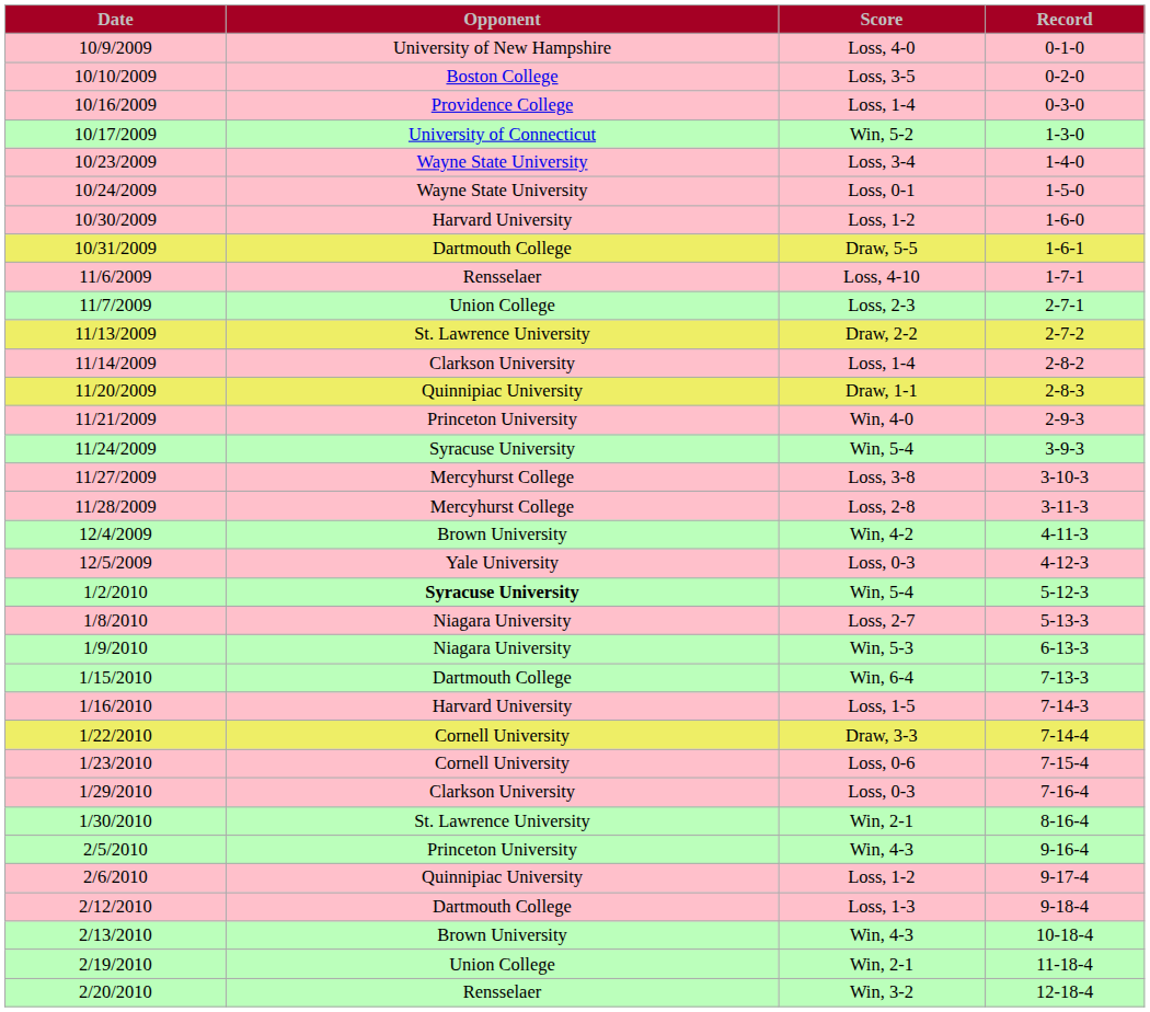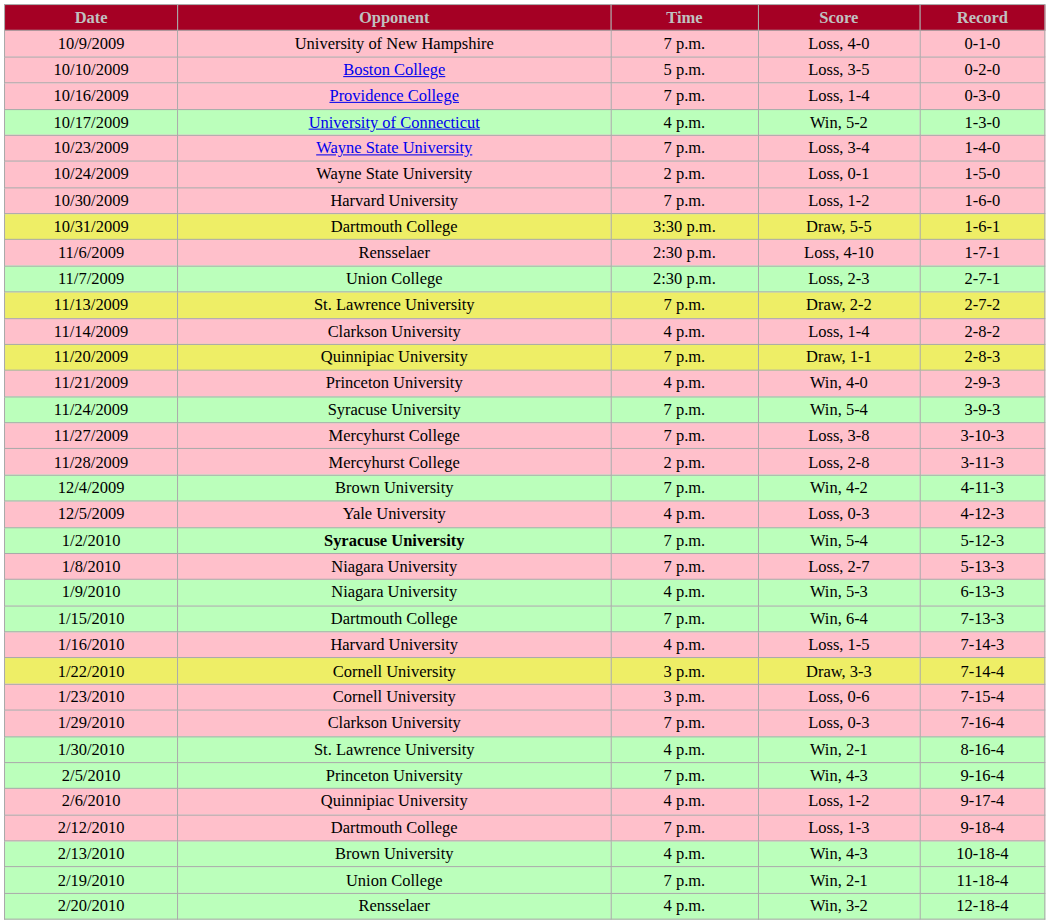+ column: Time | 7 p.m. | 5 p.m. | 7 p.m. | 4 p.m. | 7 p.m. | 2 p.m. | 7 p.m. | 3:30 p.m. | 2:30 p.m. | 2:30 p.m. | 7 p.m. | 4 p.m. | 7 p.m. | 4 p.m. | 7 p.m. | 7 p.m. | 2 p.m. | 7 p.m. | 4 p.m. | 7 p.m. | 7 p.m. | 4 p.m. | 7 p.m. | 4 p.m. | 3 p.m. | 3 p.m. | 7 p.m. | 4 p.m. | 7 p.m. | 4 p.m. | 7 p.m. | 4 p.m. | 7 p.m. | 4 p.m.
